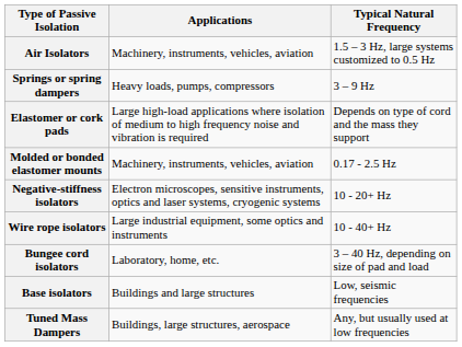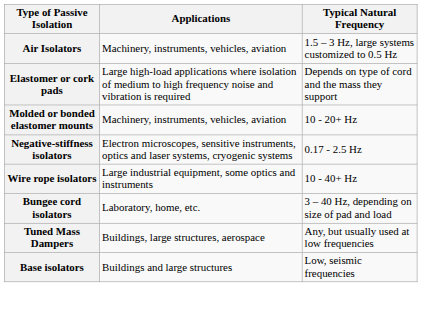- row: Springs or spring dampers | Heavy loads, pumps, compressors | 3 – 9 Hz
Molded or bonded elastomer mounts | Typical Natural Frequency: 0.17 - 2.5 Hz -> 10 - 20+ Hz
Negative-stiffness isolators | Typical Natural Frequency: 10 - 20+ Hz -> 0.17 - 2.5 Hz
rows swapped: Base isolators <-> Tuned Mass Dampers
